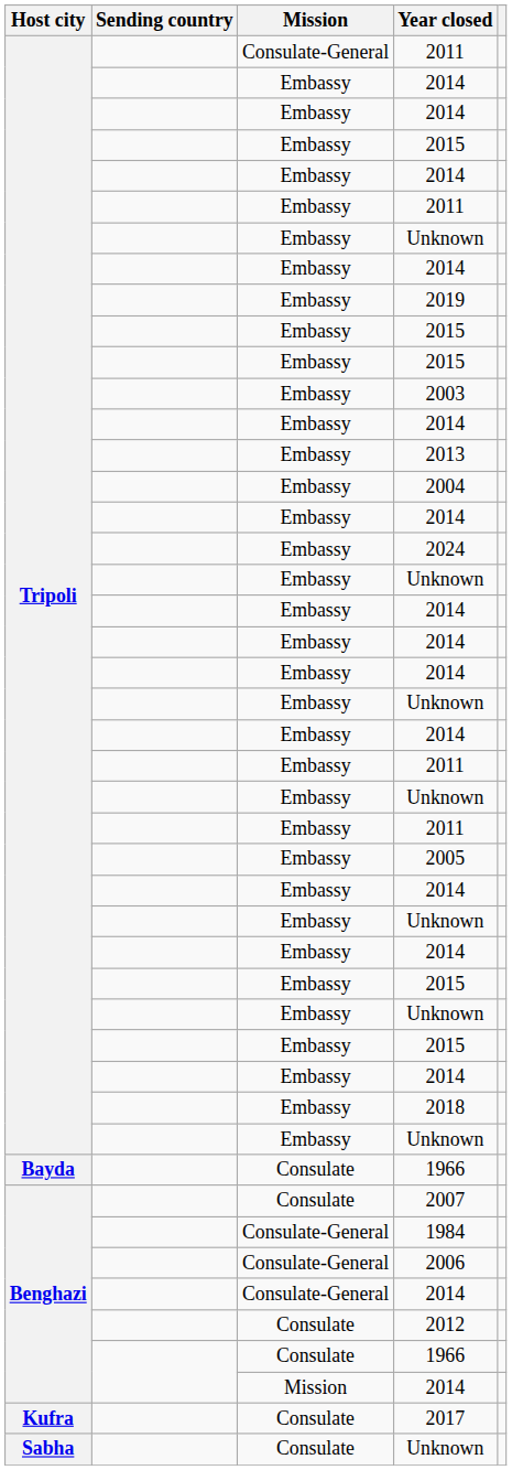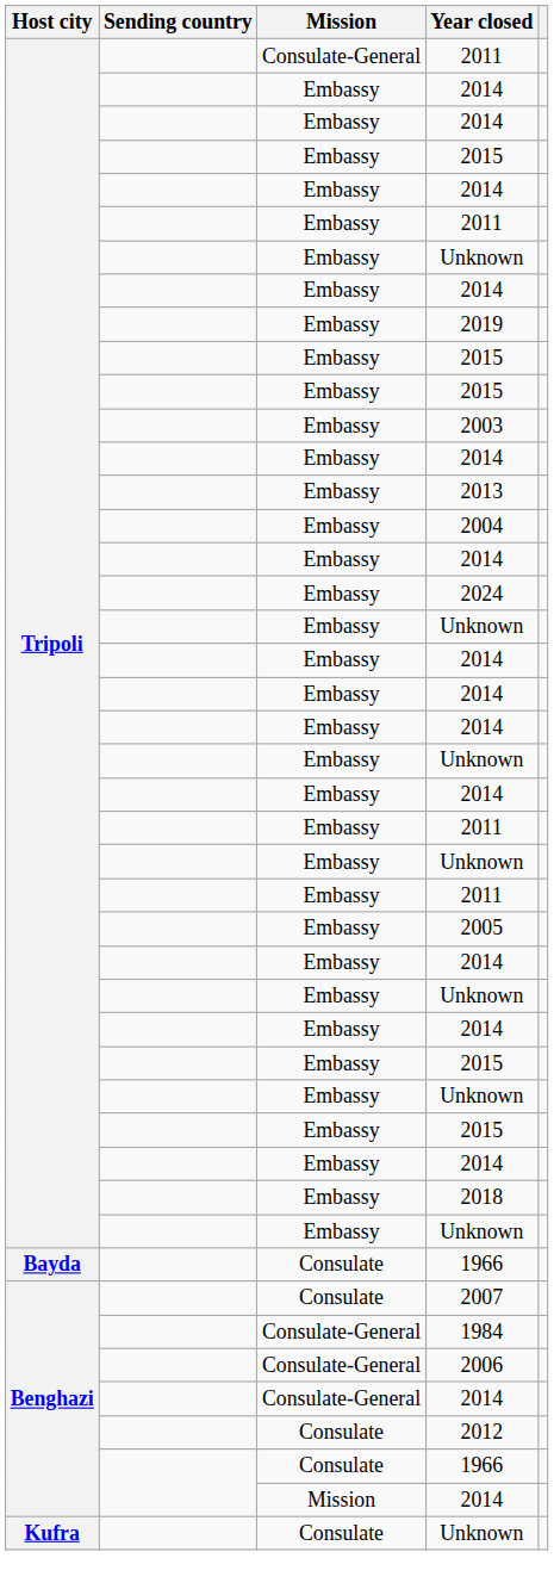- row: Kufra | Consulate | 2017
Consulate / Unknown | Host city: Sabha -> Kufra
